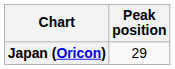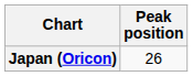Japan (Oricon) | Peak position: 29 -> 26
